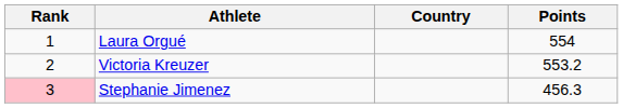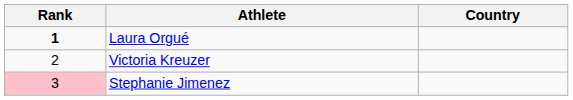- column: Points | 554 | 553.2 | 456.3
Laura Orgué | Rank: normal -> bold
